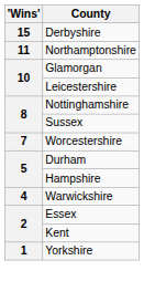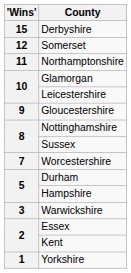+ row: 12 | Somerset
+ row: 9 | Gloucestershire
Warwickshire | 'Wins': 4 -> 3
